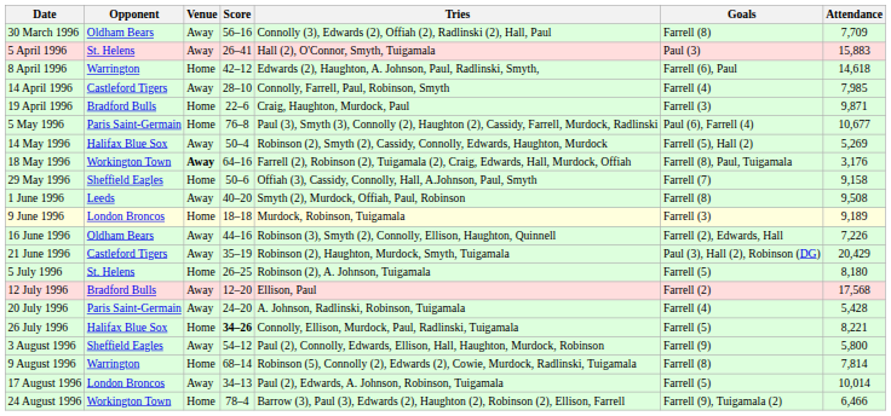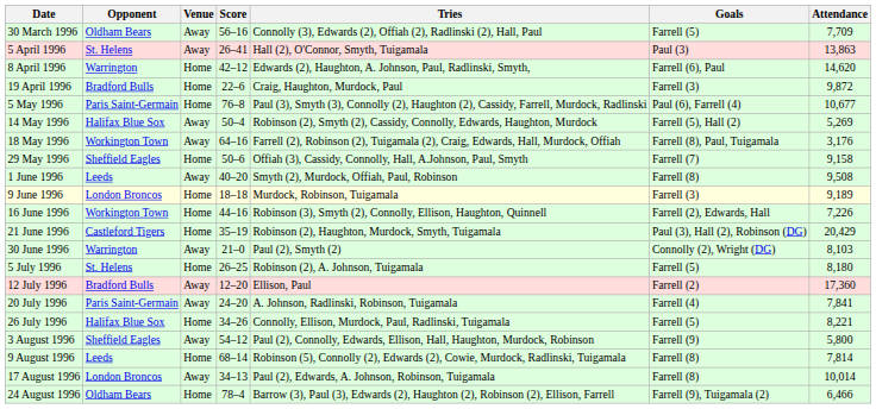30 March 1996 | Goals: Farrell (8) -> Farrell (5)
5 April 1996 | Attendance: 15,883 -> 13,863
8 April 1996 | Attendance: 14,618 -> 14,620
- row: 14 April 1996 | Castleford Tigers | Away | 28–10 | Connolly, Farrell, Paul, Robinson, Smyth | Farrell (4) | 7,985
19 April 1996 | Attendance: 9,871 -> 9,872
18 May 1996 | Venue: bold -> normal
16 June 1996 | Opponent: Oldham Bears -> Workington Town
16 June 1996 | Venue: Away -> Home
21 June 1996 | Venue: Away -> Home
+ row: 30 June 1996 | Warrington | Away | 21–0 | Paul (2), Smyth (2) | Connolly (2), Wright (DG) | 8,103
12 July 1996 | Attendance: 17,568 -> 17,360
20 July 1996 | Attendance: 5,428 -> 7,841
26 July 1996 | Score: bold -> normal
9 August 1996 | Opponent: Warrington -> Leeds
17 August 1996 | Goals: Farrell (5) -> Farrell (8)
24 August 1996 | Opponent: Workington Town -> Oldham Bears
